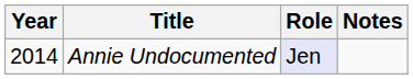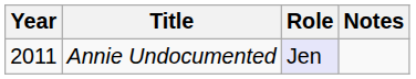Annie Undocumented | Year: 2014 -> 2011
